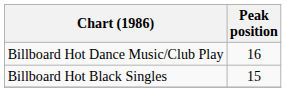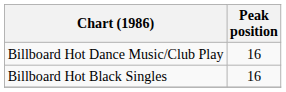Billboard Hot Black Singles | Peak position: 15 -> 16
